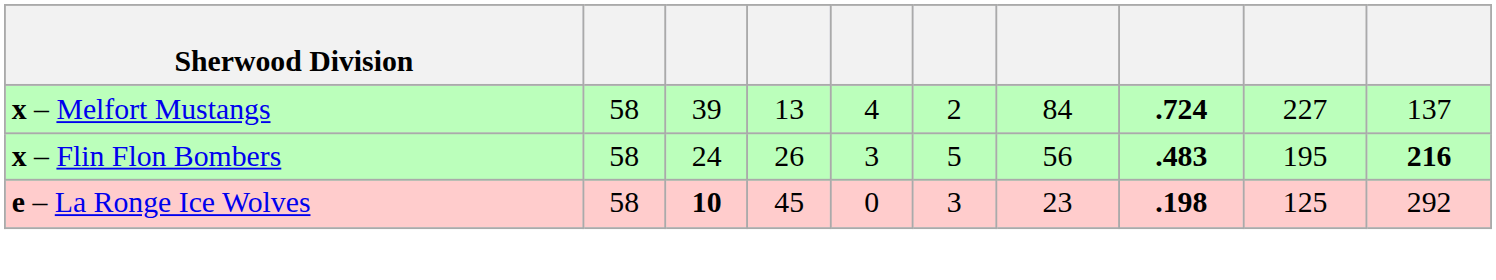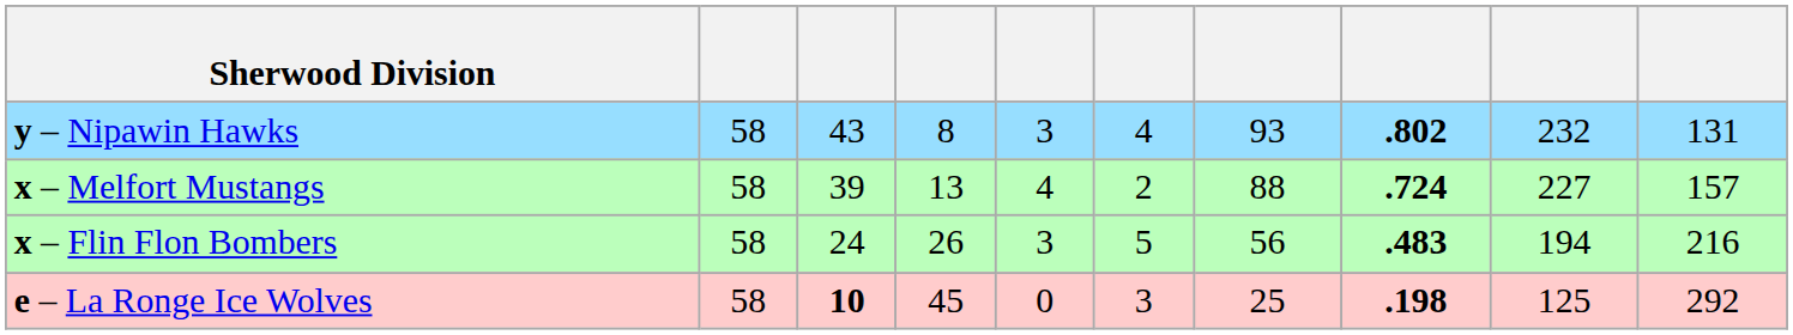+ row: y – Nipawin Hawks | 58 | 43 | 8 | 3 | 4 | 93 | .802 | 232 | 131
x – Melfort Mustangs | column 7: 84 -> 88
x – Melfort Mustangs | column 10: 137 -> 157
x – Flin Flon Bombers | column 9: 195 -> 194
x – Flin Flon Bombers | column 10: bold -> normal
e – La Ronge Ice Wolves | column 7: 23 -> 25
